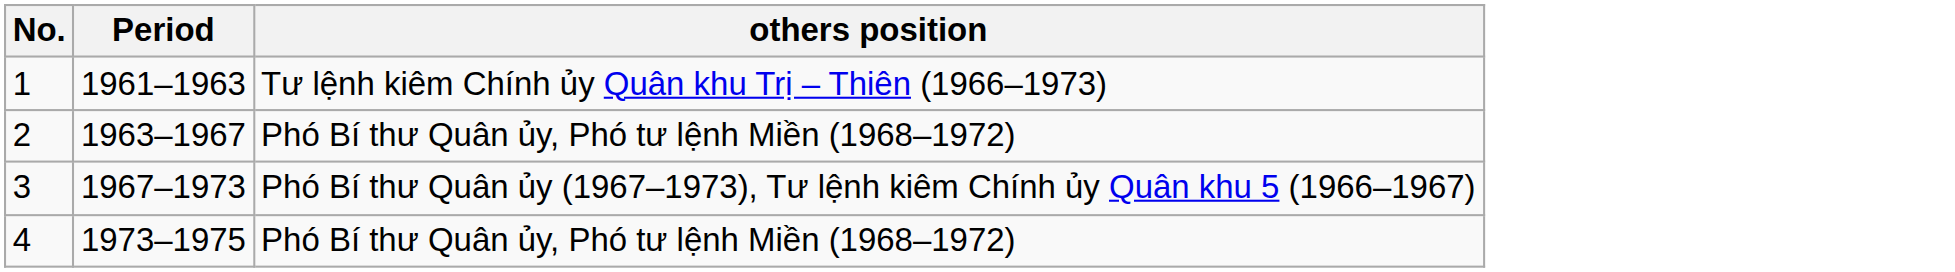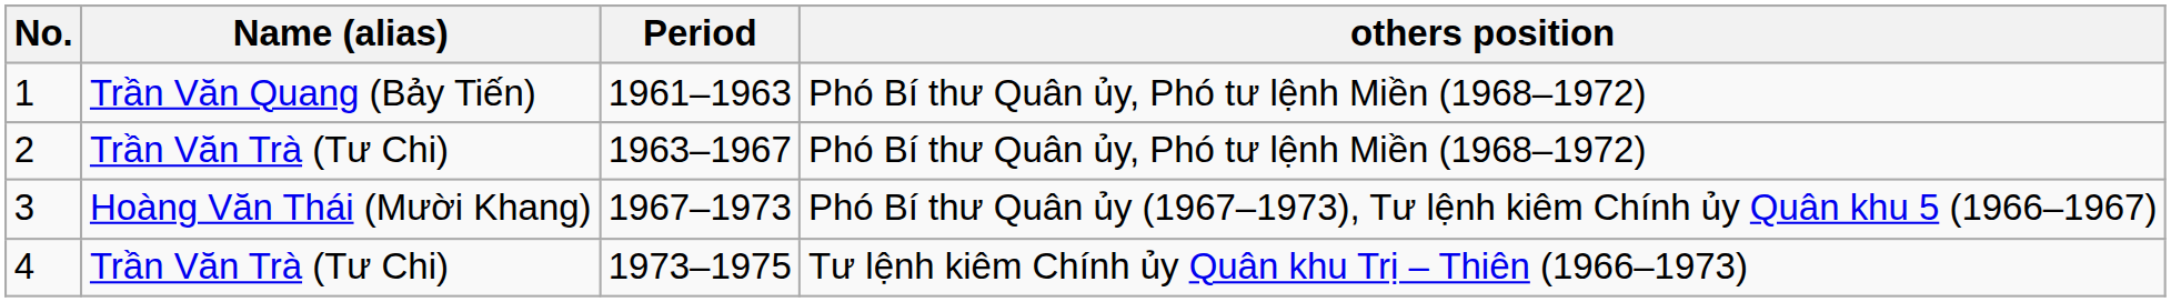+ column: Name (alias) | Trần Văn Quang (Bảy Tiến) | Trần Văn Trà (Tư Chi) | Hoàng Văn Thái (Mười Khang) | Trần Văn Trà (Tư Chi)
1 | others position: Tư lệnh kiêm Chính ủy Quân khu Trị – Thiên (1966–1973) -> Phó Bí thư Quân ủy, Phó tư lệnh Miền (1968–1972)
4 | others position: Phó Bí thư Quân ủy, Phó tư lệnh Miền (1968–1972) -> Tư lệnh kiêm Chính ủy Quân khu Trị – Thiên (1966–1973)
